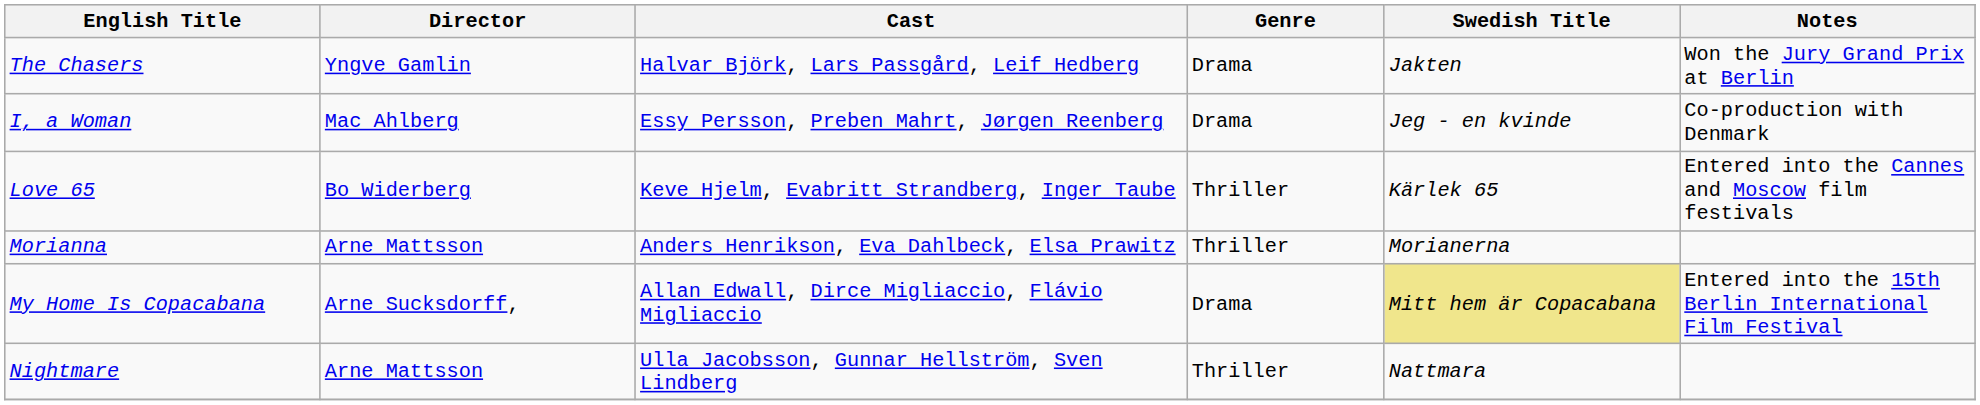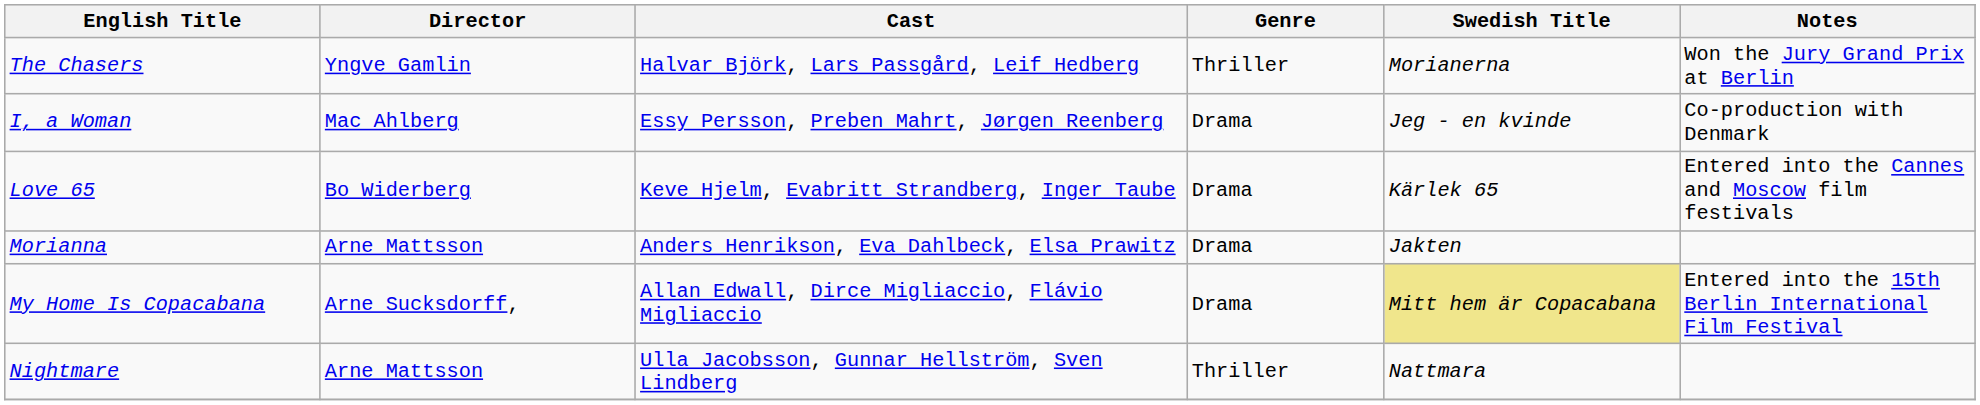The Chasers | Genre: Drama -> Thriller
The Chasers | Swedish Title: Jakten -> Morianerna
Love 65 | Genre: Thriller -> Drama
Morianna | Genre: Thriller -> Drama
Morianna | Swedish Title: Morianerna -> Jakten
